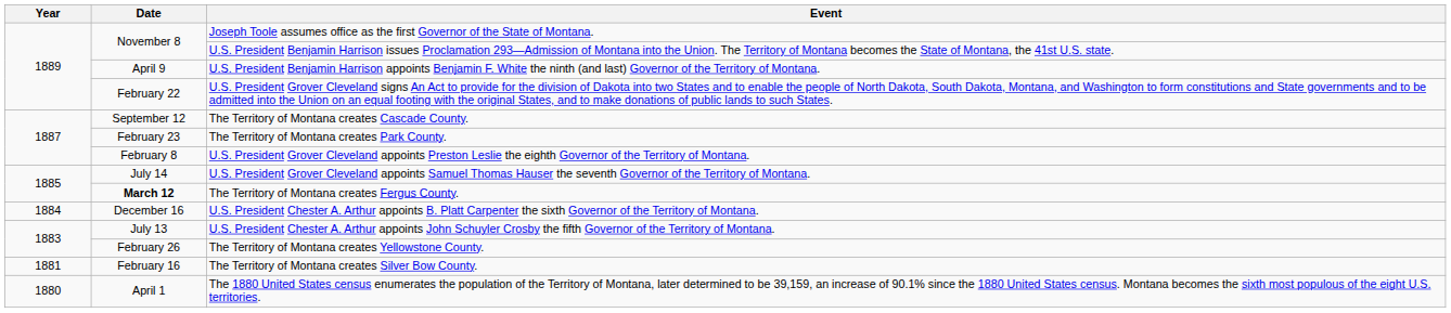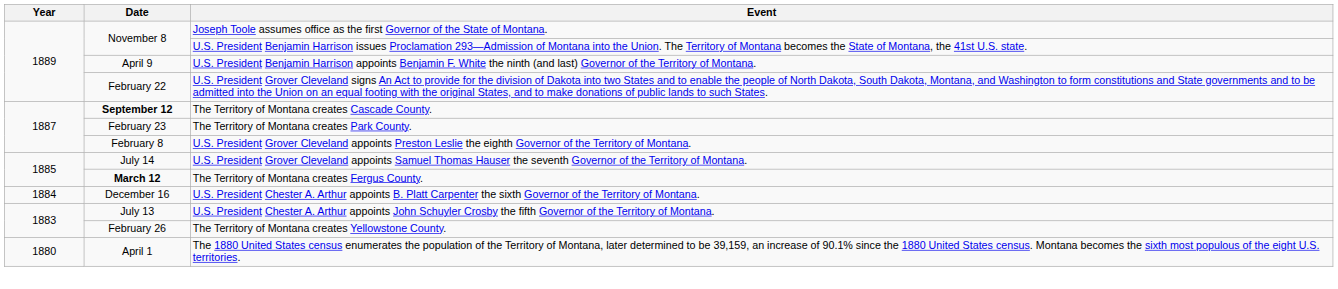The Territory of Montana creates Cascade County. | Date: normal -> bold
- row: 1881 | February 16 | The Territory of Montana creates Silver Bow County.
